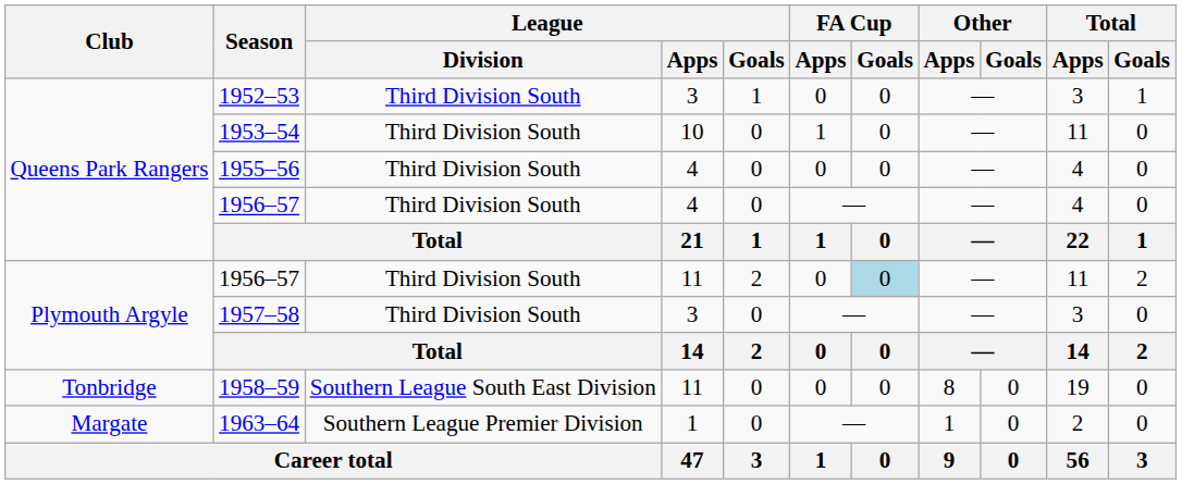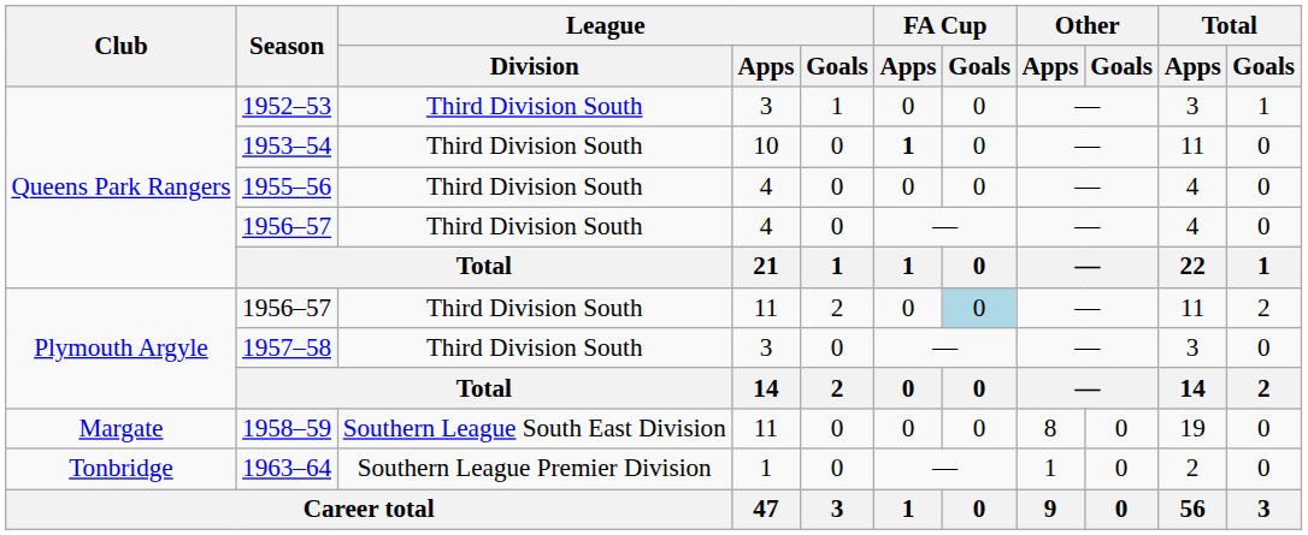1953–54 | FA Cup / Apps: normal -> bold
1958–59 | Club: Tonbridge -> Margate
1963–64 | Club: Margate -> Tonbridge
